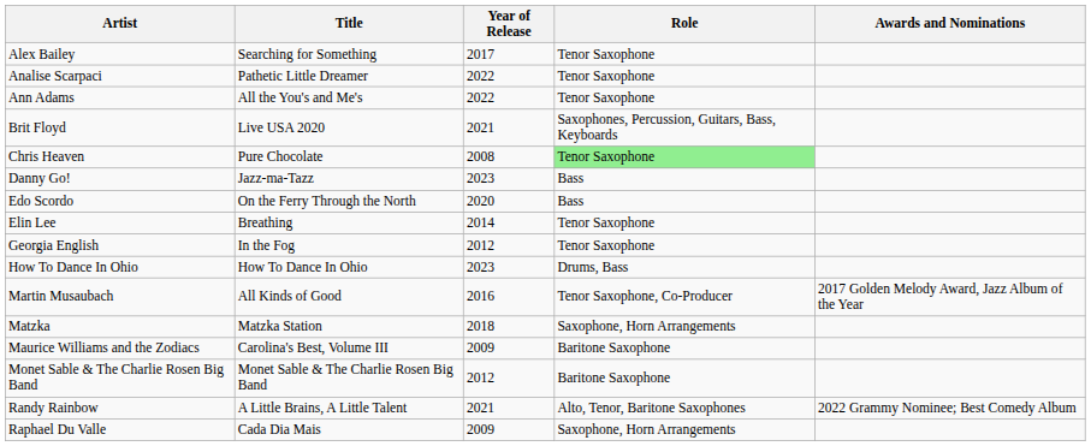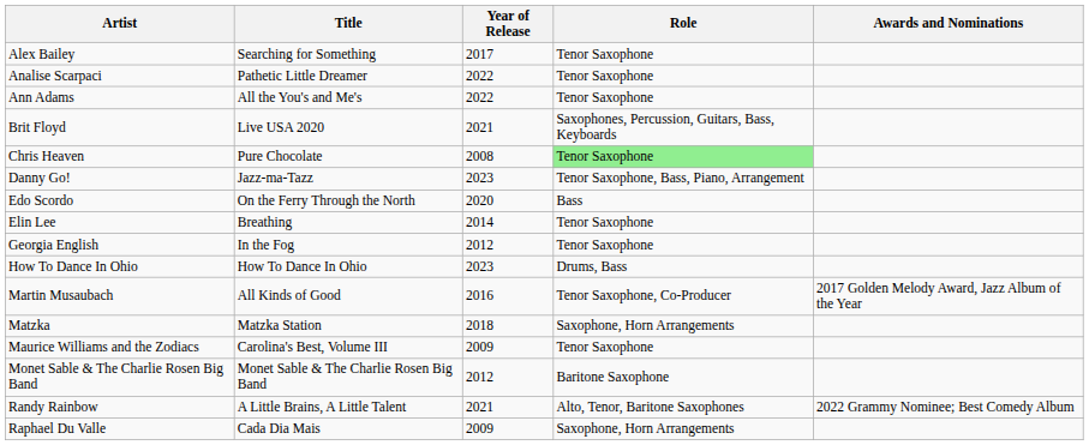Danny Go! | Role: Bass -> Tenor Saxophone, Bass, Piano, Arrangement
Maurice Williams and the Zodiacs | Role: Baritone Saxophone -> Tenor Saxophone
